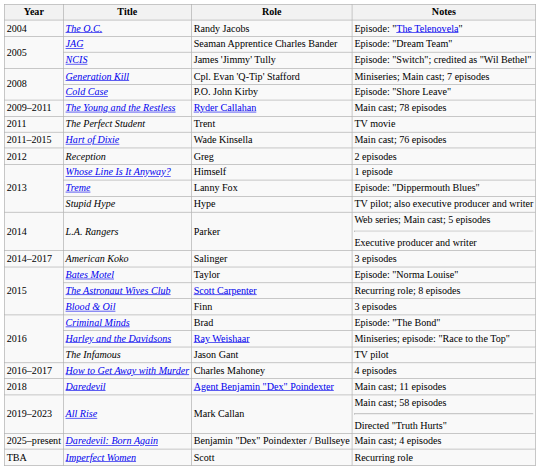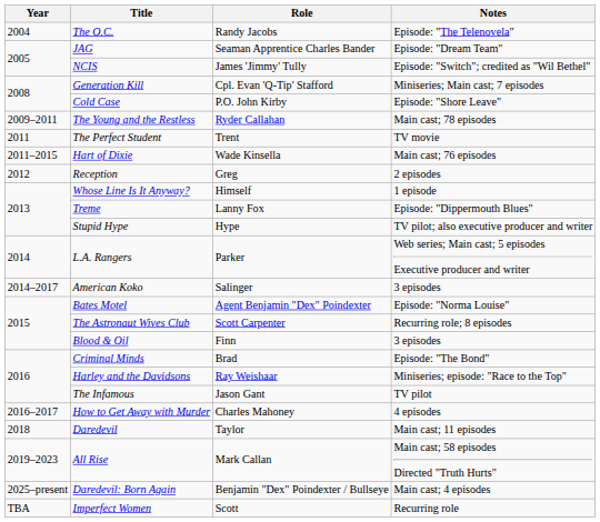Bates Motel | Role: Taylor -> Agent Benjamin "Dex" Poindexter
Daredevil | Role: Agent Benjamin "Dex" Poindexter -> Taylor
